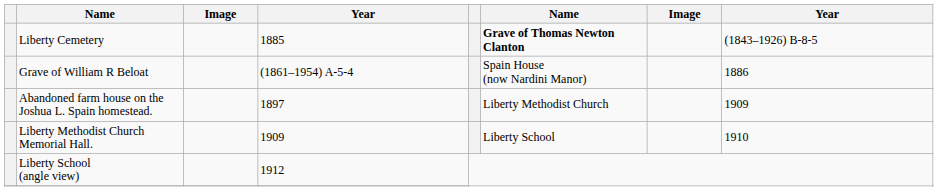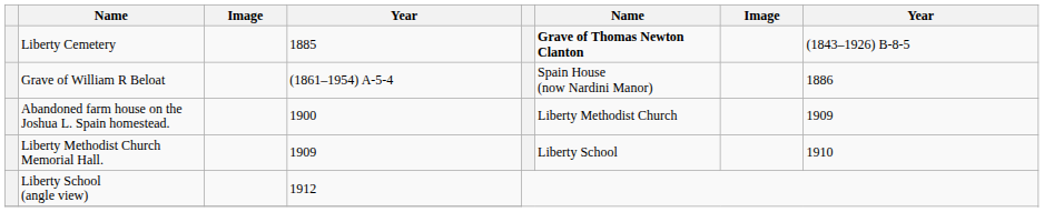Abandoned farm house on the Joshua L. Spain homestead. | column 4: 1897 -> 1900
